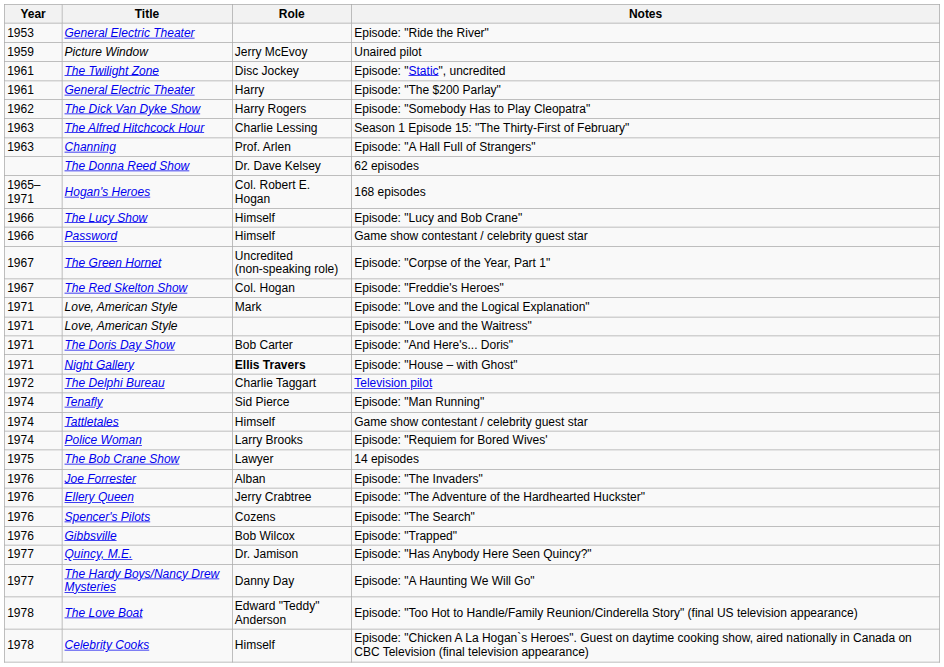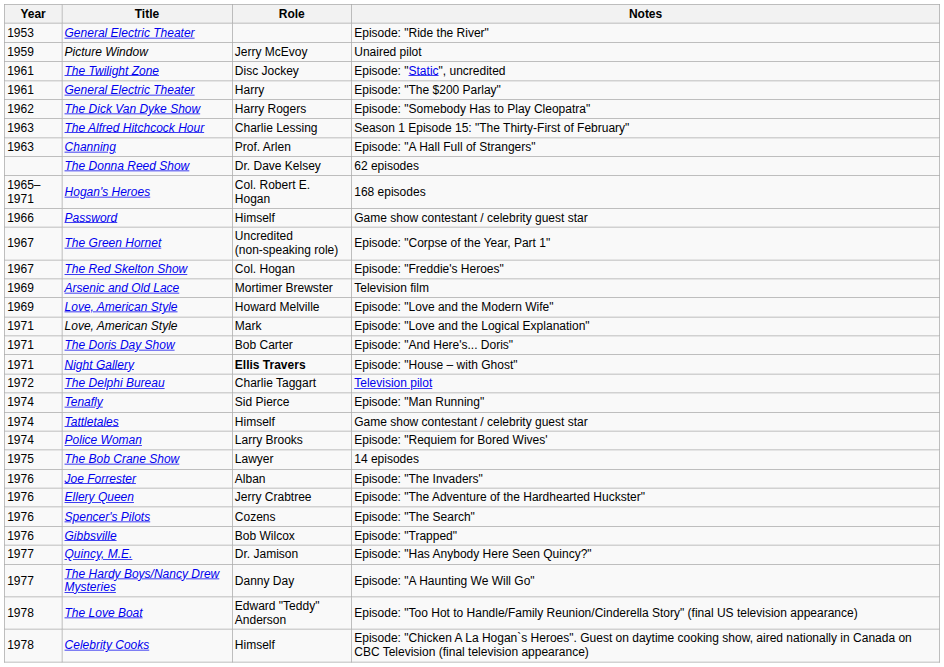- row: 1966 | The Lucy Show | Himself | Episode: "Lucy and Bob Crane"
+ row: 1969 | Arsenic and Old Lace | Mortimer Brewster | Television film
+ row: 1969 | Love, American Style | Howard Melville | Episode: "Love and the Modern Wife"
- row: 1971 | Love, American Style | Episode: "Love and the Waitress"
